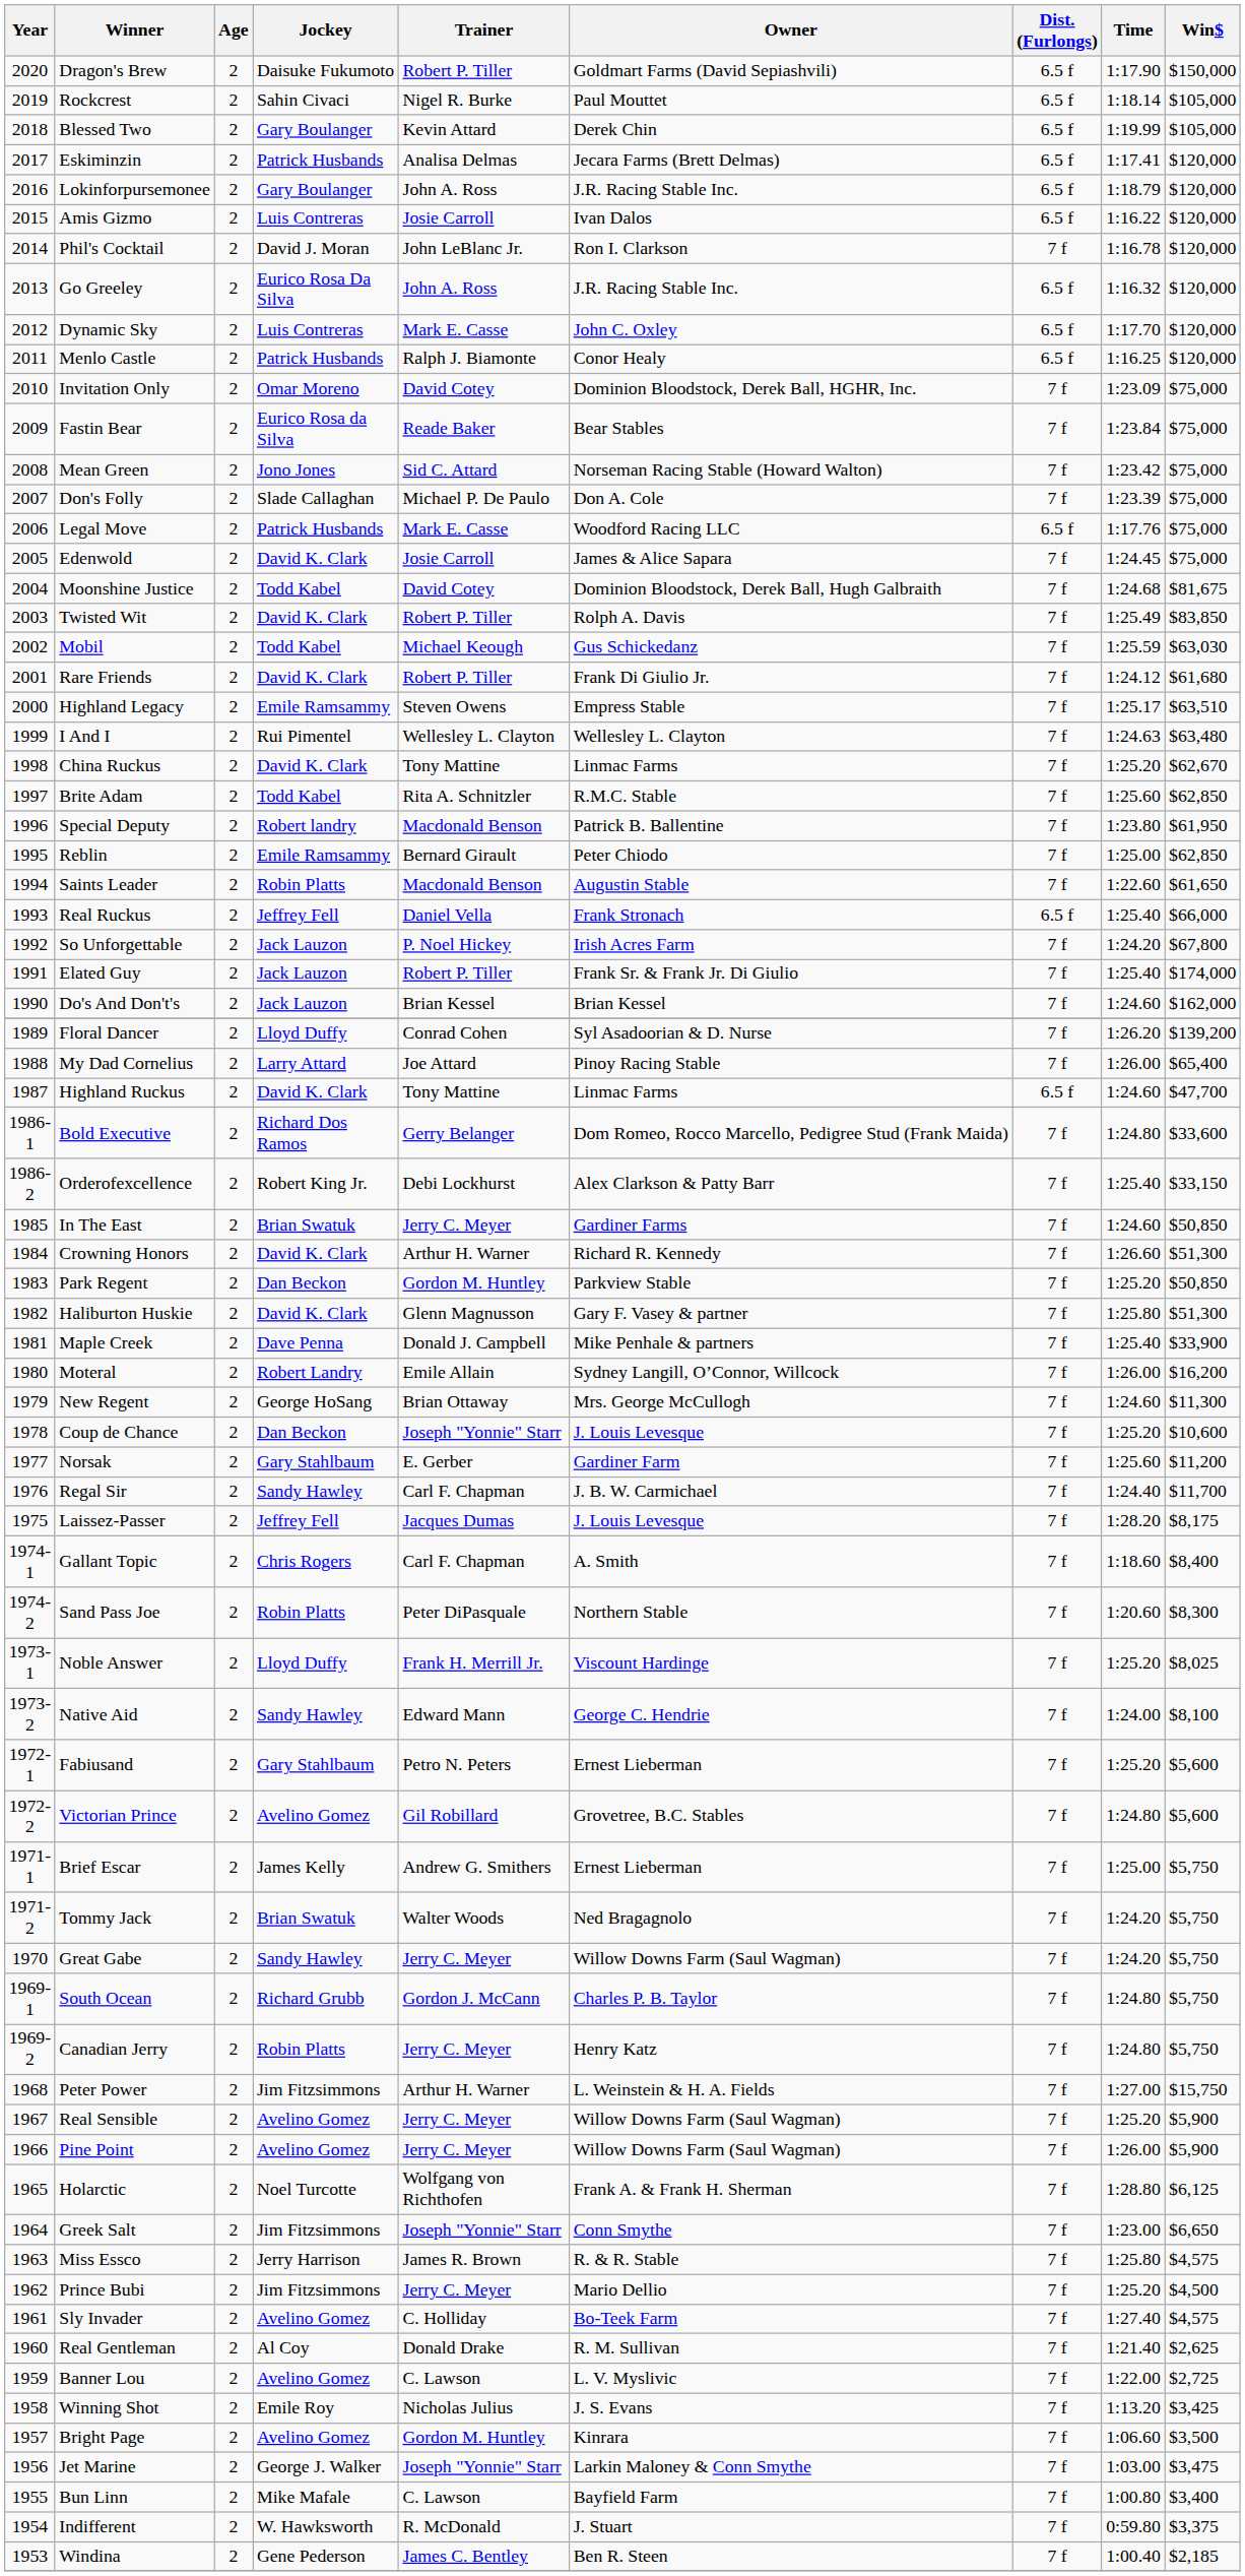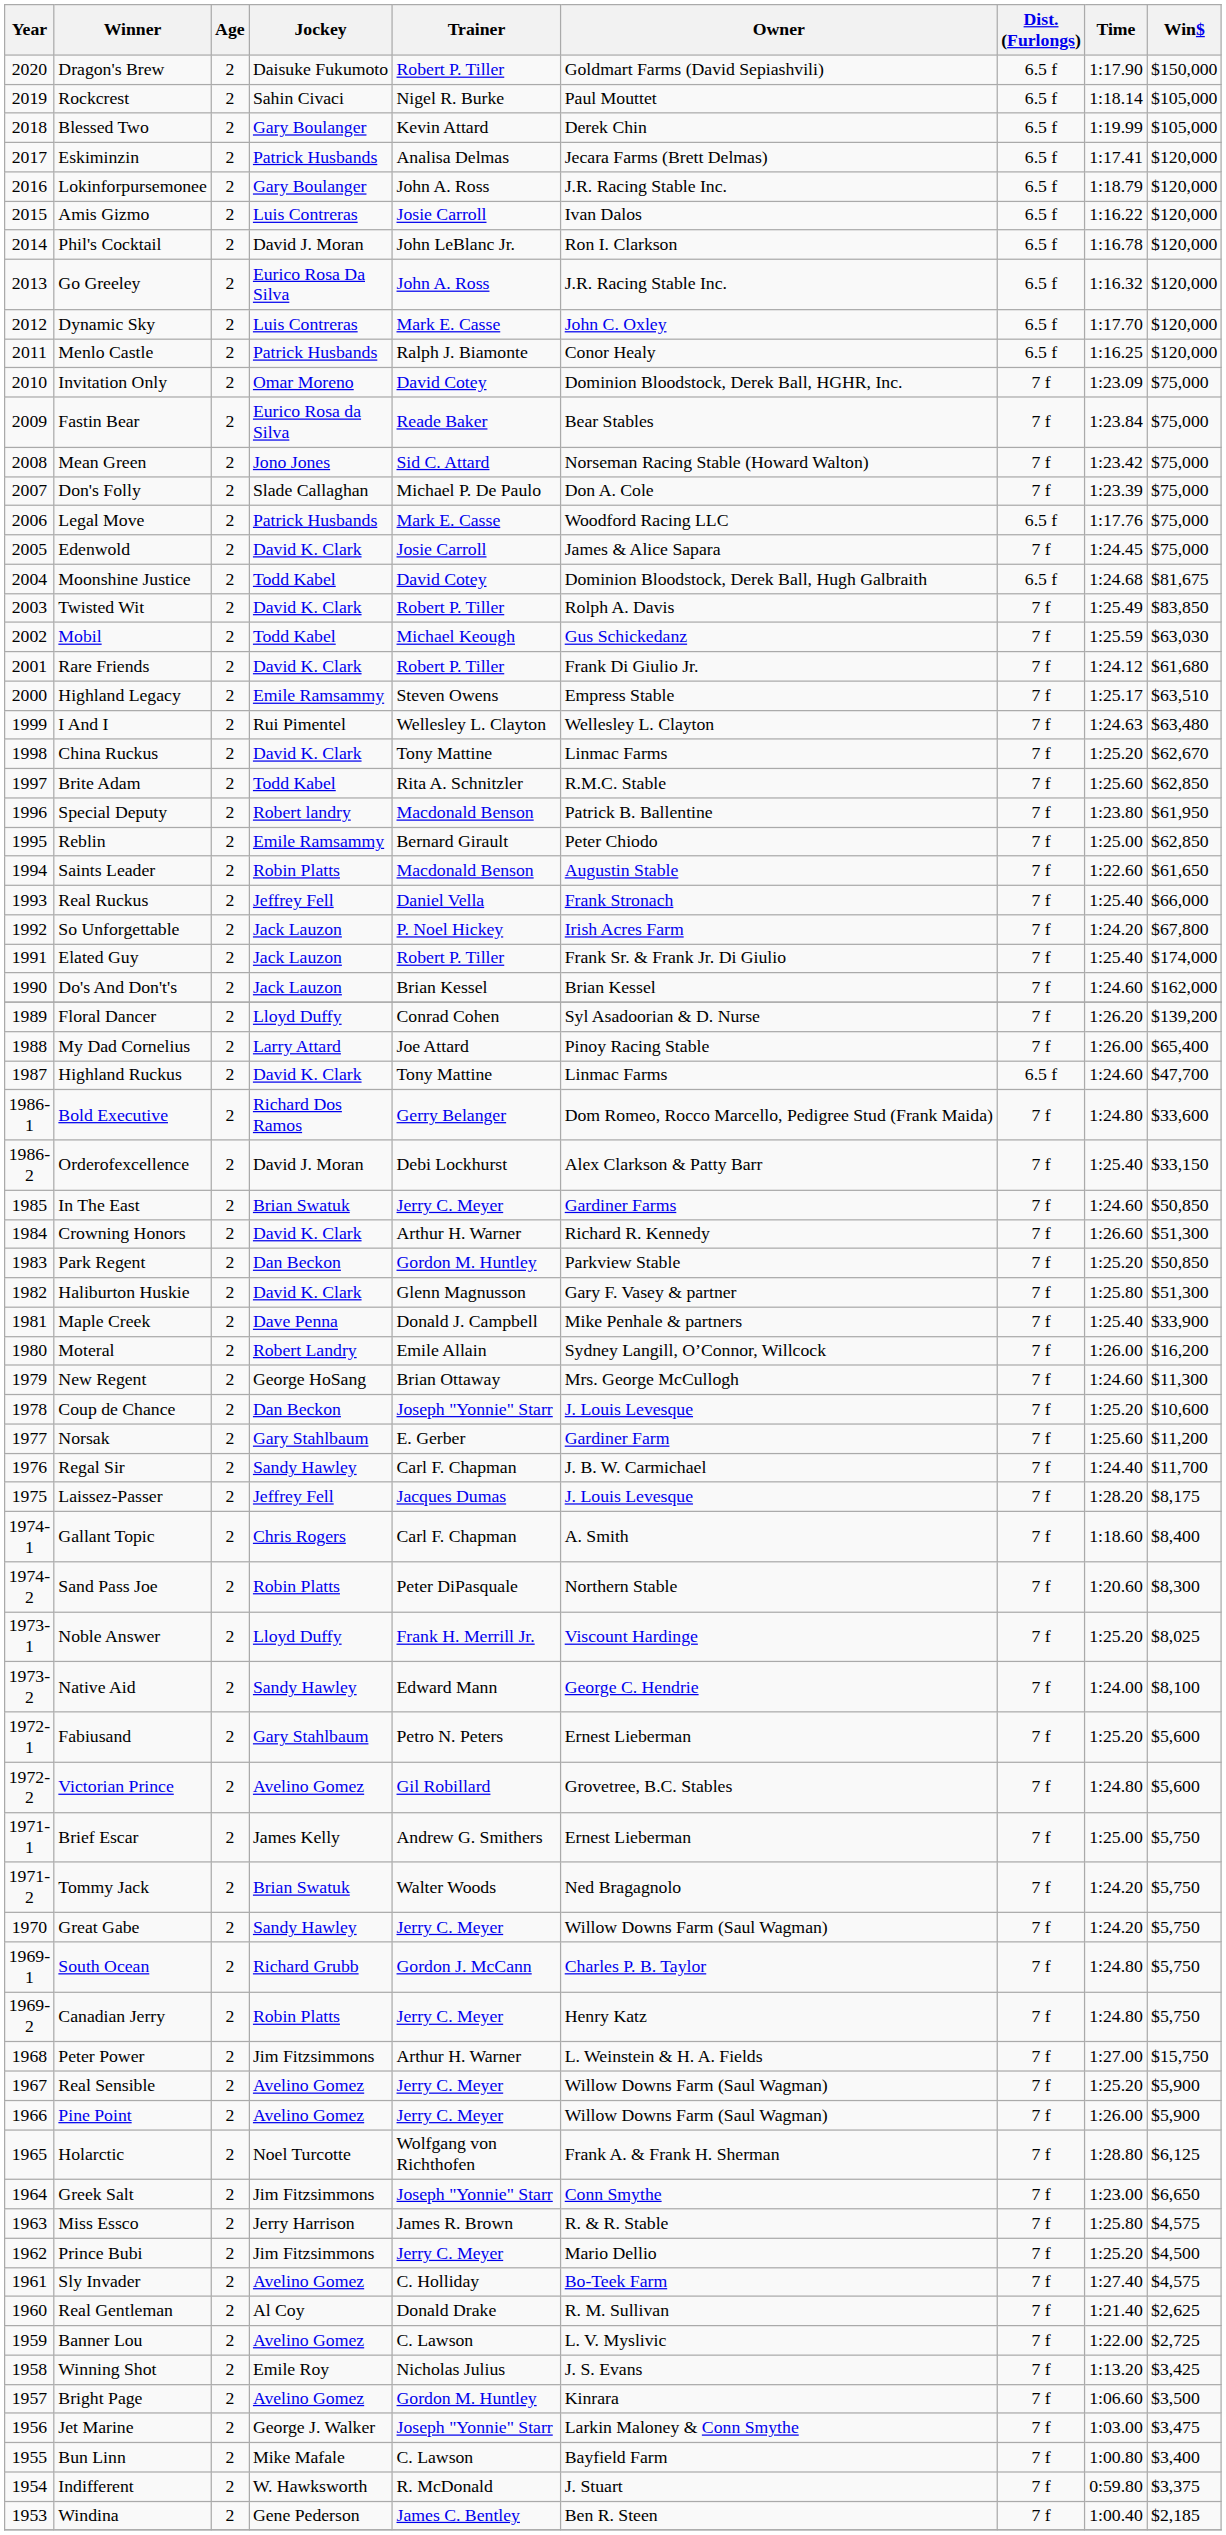Phil's Cocktail | Dist. (Furlongs): 7 f -> 6.5 f
Moonshine Justice | Dist. (Furlongs): 7 f -> 6.5 f
Real Ruckus | Dist. (Furlongs): 6.5 f -> 7 f
Orderofexcellence | Jockey: Robert King Jr. -> David J. Moran
